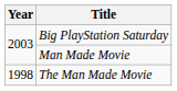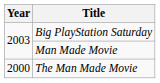The Man Made Movie | Year: 1998 -> 2000
